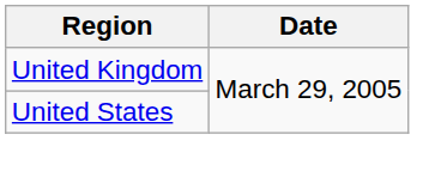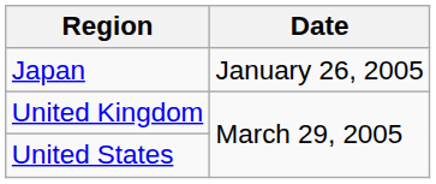+ row: Japan | January 26, 2005
